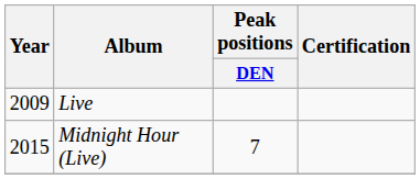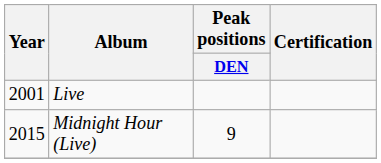Live | Year: 2009 -> 2001
Midnight Hour (Live) | Peak positions / DEN: 7 -> 9
